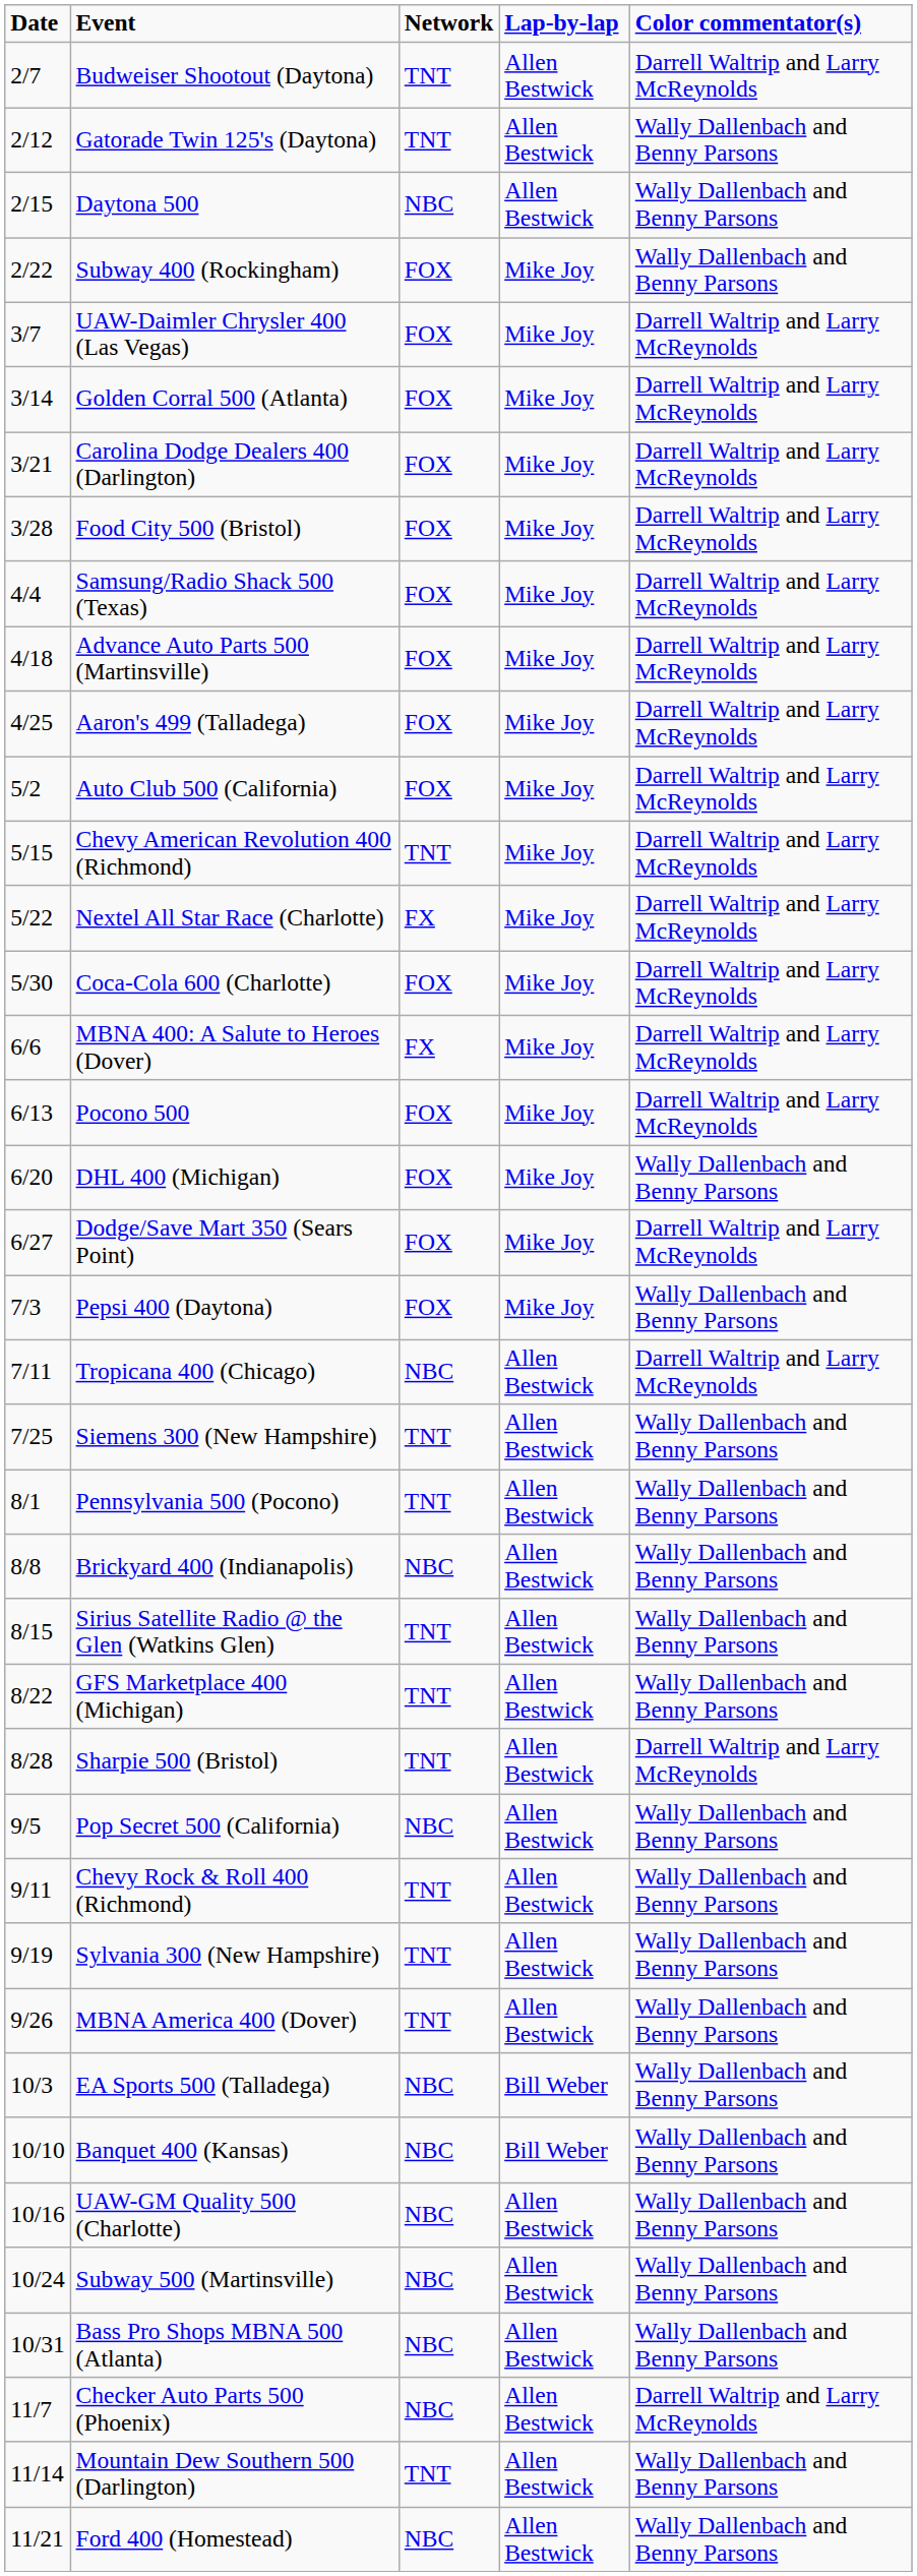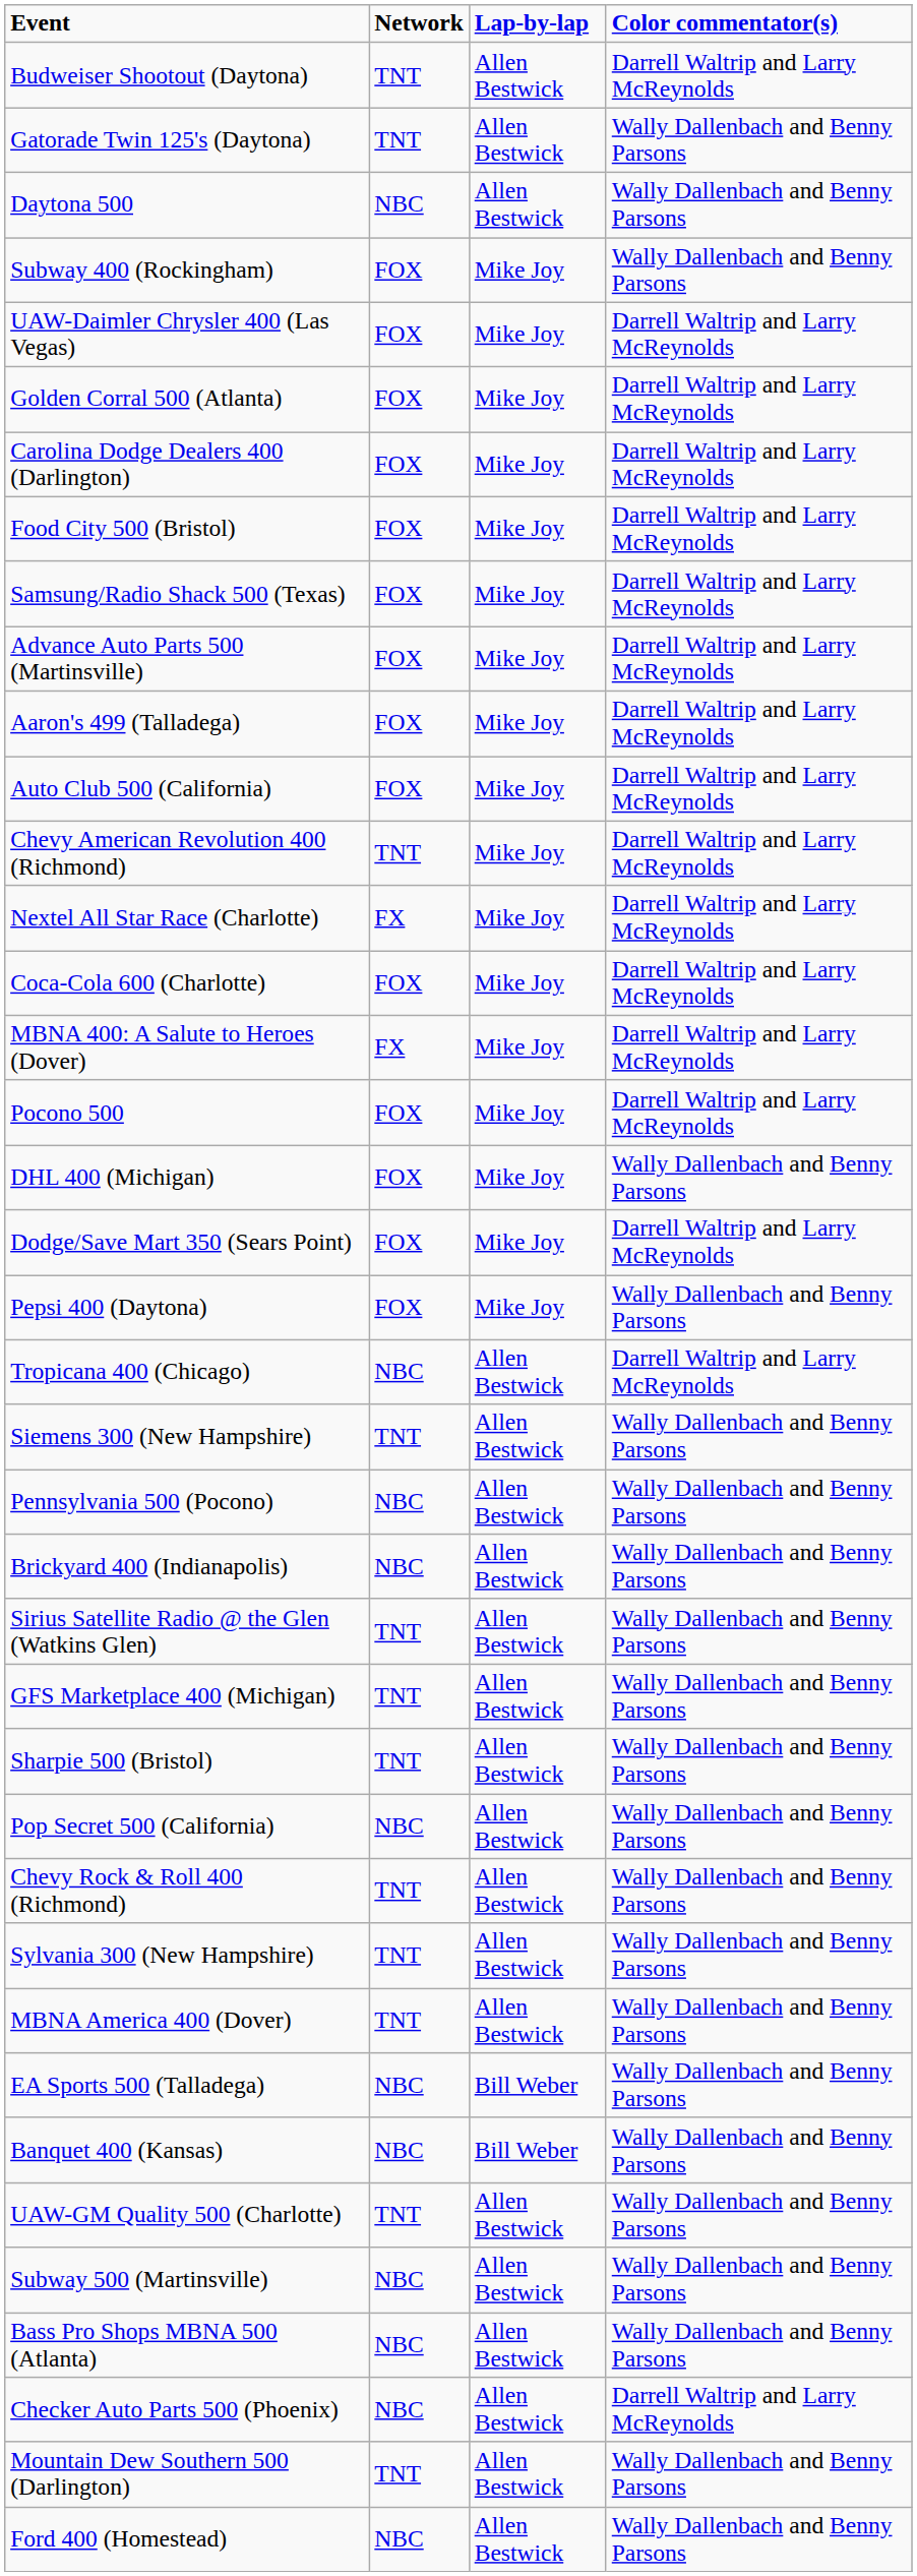- column: Date | 2/7 | 2/12 | 2/15 | 2/22 | 3/7 | 3/14 | 3/21 | 3/28 | 4/4 | 4/18 | 4/25 | 5/2 | 5/15 | 5/22 | 5/30 | 6/6 | 6/13 | 6/20 | 6/27 | 7/3 | 7/11 | 7/25 | 8/1 | 8/8 | 8/15 | 8/22 | 8/28 | 9/5 | 9/11 | 9/19 | 9/26 | 10/3 | 10/10 | 10/16 | 10/24 | 10/31 | 11/7 | 11/14 | 11/21
Pennsylvania 500 (Pocono) | Network: TNT -> NBC
Sharpie 500 (Bristol) | Color commentator(s): Darrell Waltrip and Larry McReynolds -> Wally Dallenbach and Benny Parsons
UAW-GM Quality 500 (Charlotte) | Network: NBC -> TNT
